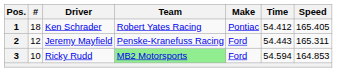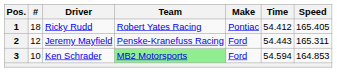1 | Driver: Ken Schrader -> Ricky Rudd
3 | Driver: Ricky Rudd -> Ken Schrader
